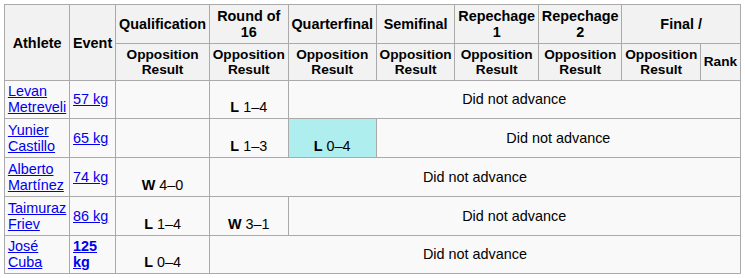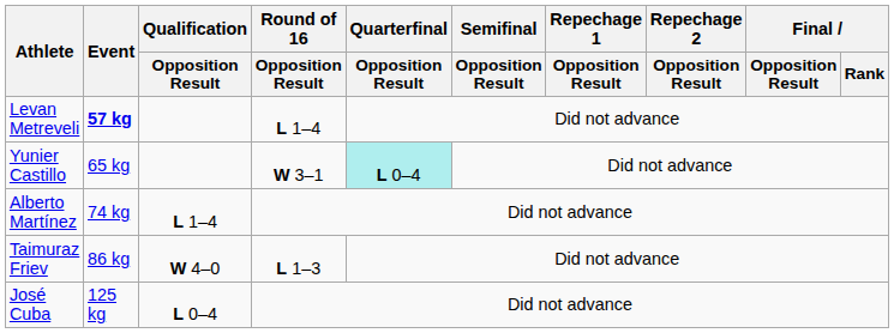Levan Metreveli | Event: normal -> bold
Yunier Castillo | Round of 16 / Opposition Result: L 1–3 -> W 3–1
Alberto Martínez | Qualification / Opposition Result: W 4–0 -> L 1–4
Taimuraz Friev | Qualification / Opposition Result: L 1–4 -> W 4–0
Taimuraz Friev | Round of 16 / Opposition Result: W 3–1 -> L 1–3
José Cuba | Event: bold -> normal
